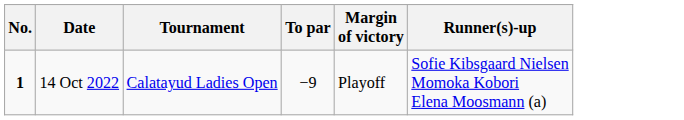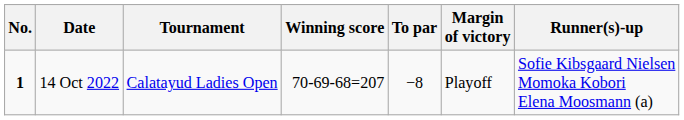+ column: Winning score | 70-69-68=207
14 Oct 2022 | To par: −9 -> −8
